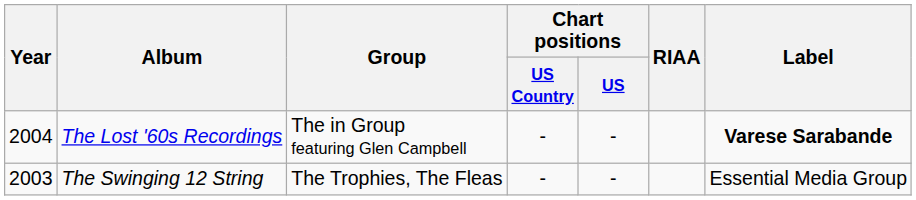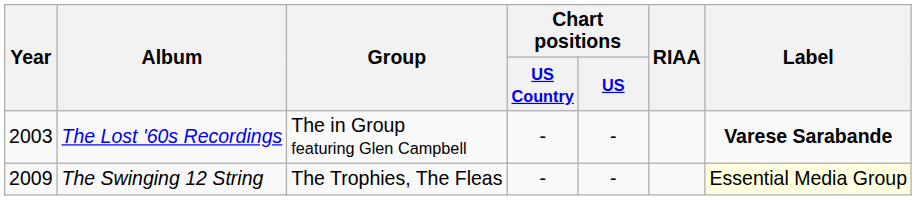The Lost '60s Recordings | Year: 2004 -> 2003
The Swinging 12 String | Year: 2003 -> 2009
The Swinging 12 String | Label: no background -> lightyellow background
